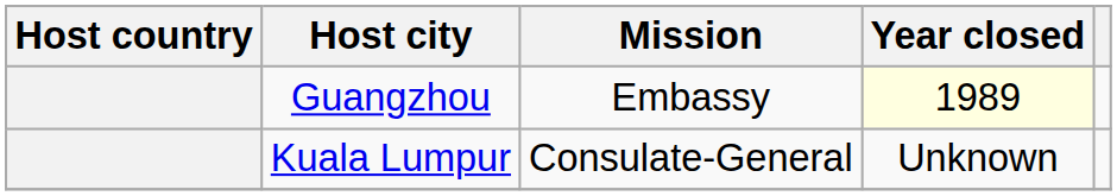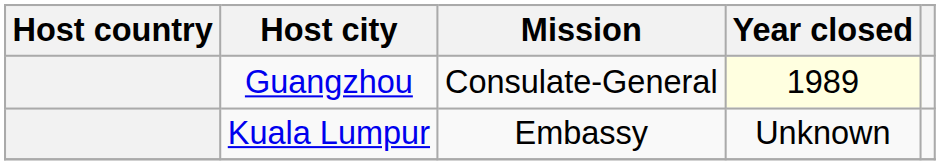Guangzhou | Mission: Embassy -> Consulate-General
Kuala Lumpur | Mission: Consulate-General -> Embassy
